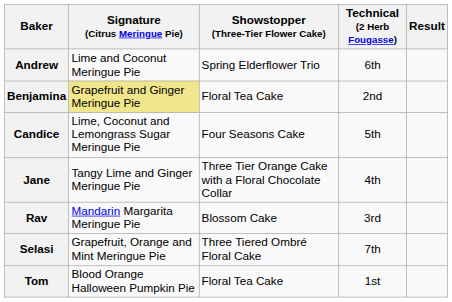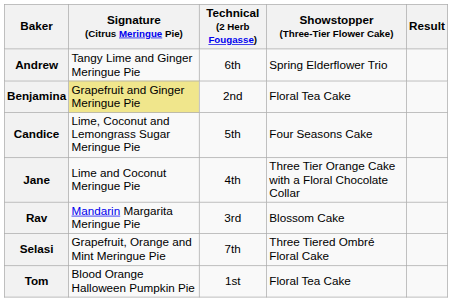columns swapped: Technical (2 Herb Fougasse) <-> Showstopper (Three-Tier Flower Cake)
Andrew | Signature (Citrus Meringue Pie): Lime and Coconut Meringue Pie -> Tangy Lime and Ginger Meringue Pie
Jane | Signature (Citrus Meringue Pie): Tangy Lime and Ginger Meringue Pie -> Lime and Coconut Meringue Pie
